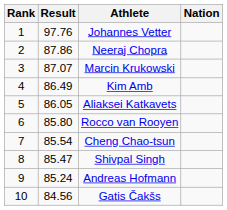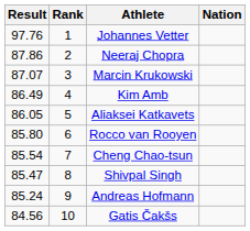columns swapped: Rank <-> Result
